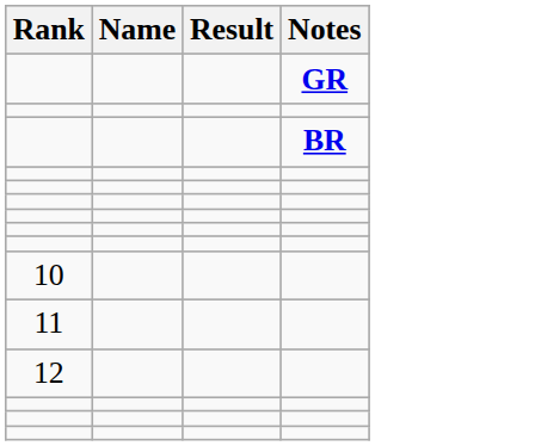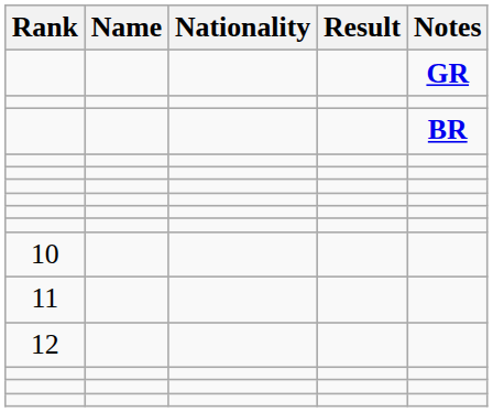+ column: Nationality
